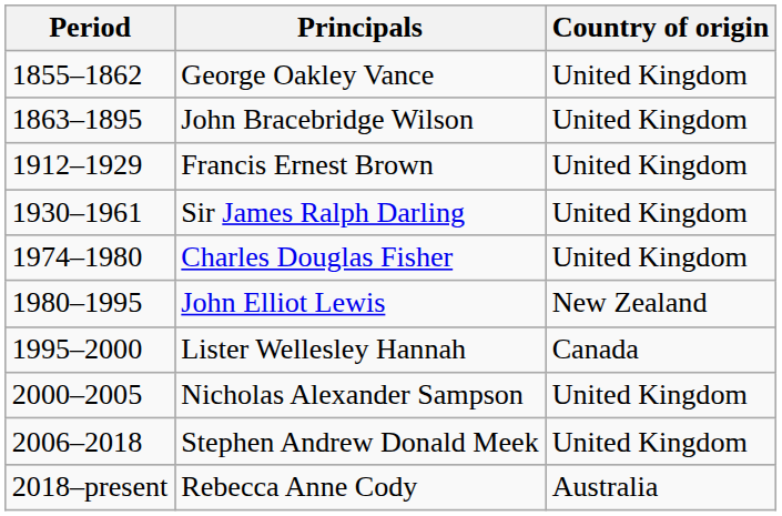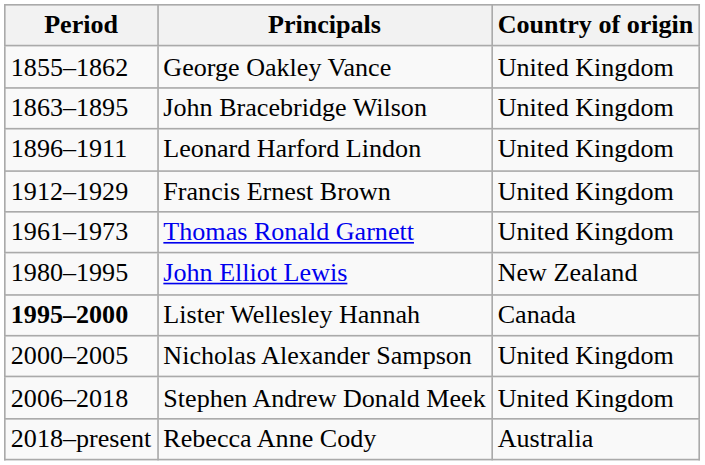+ row: 1896–1911 | Leonard Harford Lindon | United Kingdom
- row: 1930–1961 | Sir James Ralph Darling | United Kingdom
+ row: 1961–1973 | Thomas Ronald Garnett | United Kingdom
- row: 1974–1980 | Charles Douglas Fisher | United Kingdom
Lister Wellesley Hannah | Period: normal -> bold
